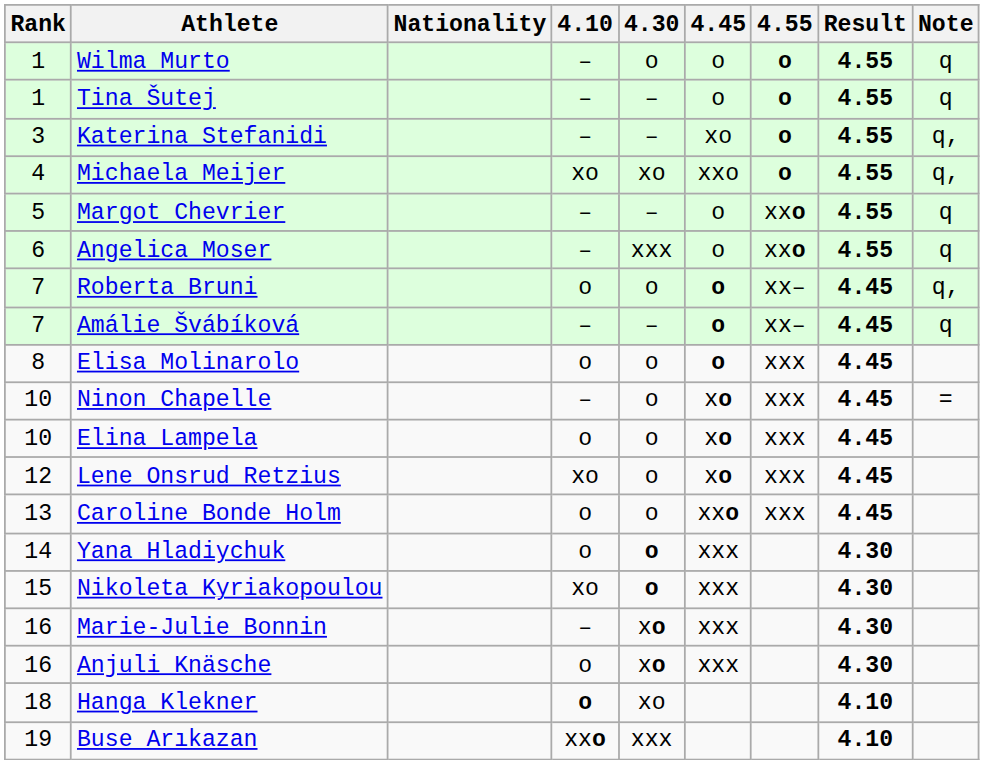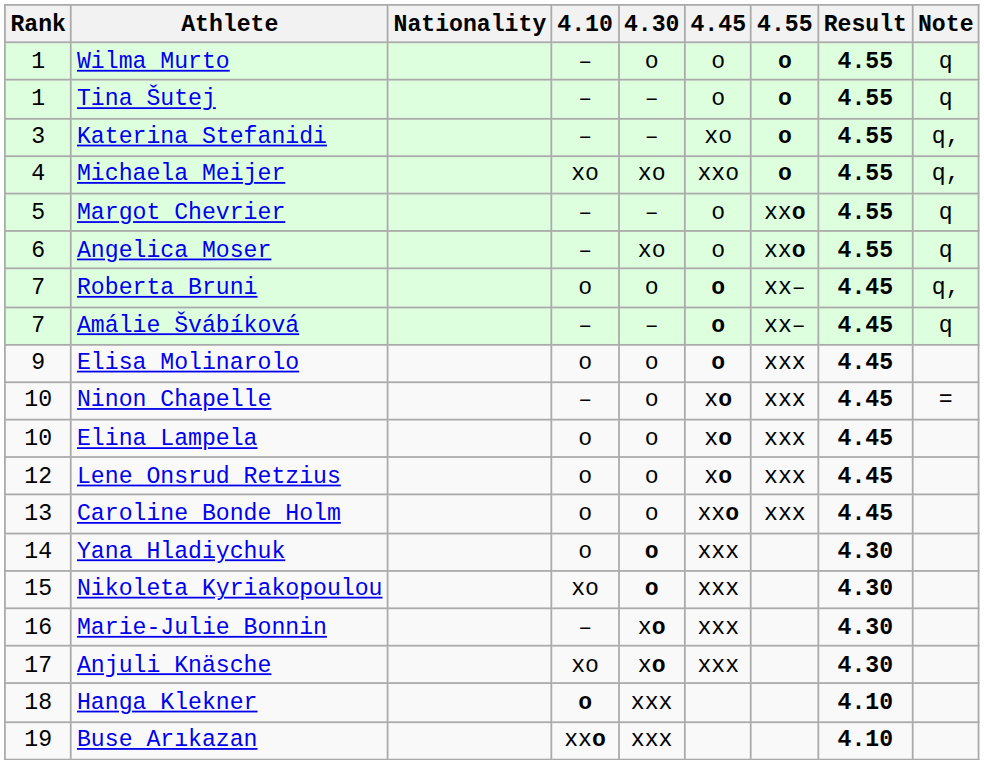Angelica Moser | 4.30: xxx -> xo
Elisa Molinarolo | Rank: 8 -> 9
Lene Onsrud Retzius | 4.10: xo -> o
Anjuli Knäsche | Rank: 16 -> 17
Anjuli Knäsche | 4.10: o -> xo
Hanga Klekner | 4.30: xo -> xxx
